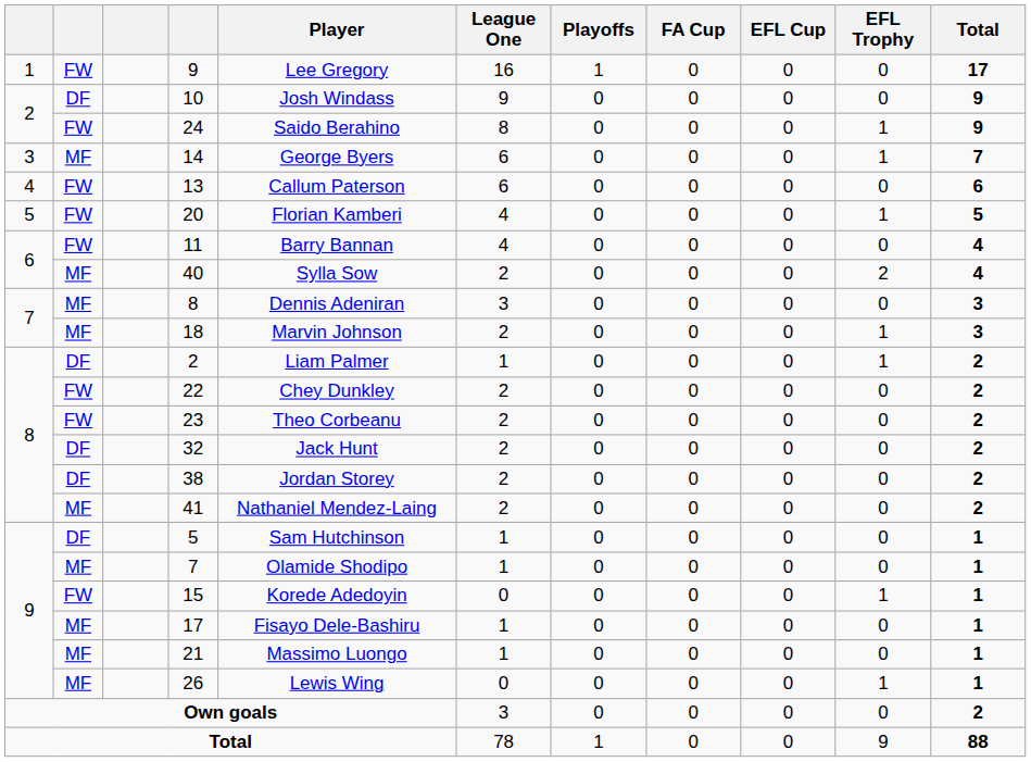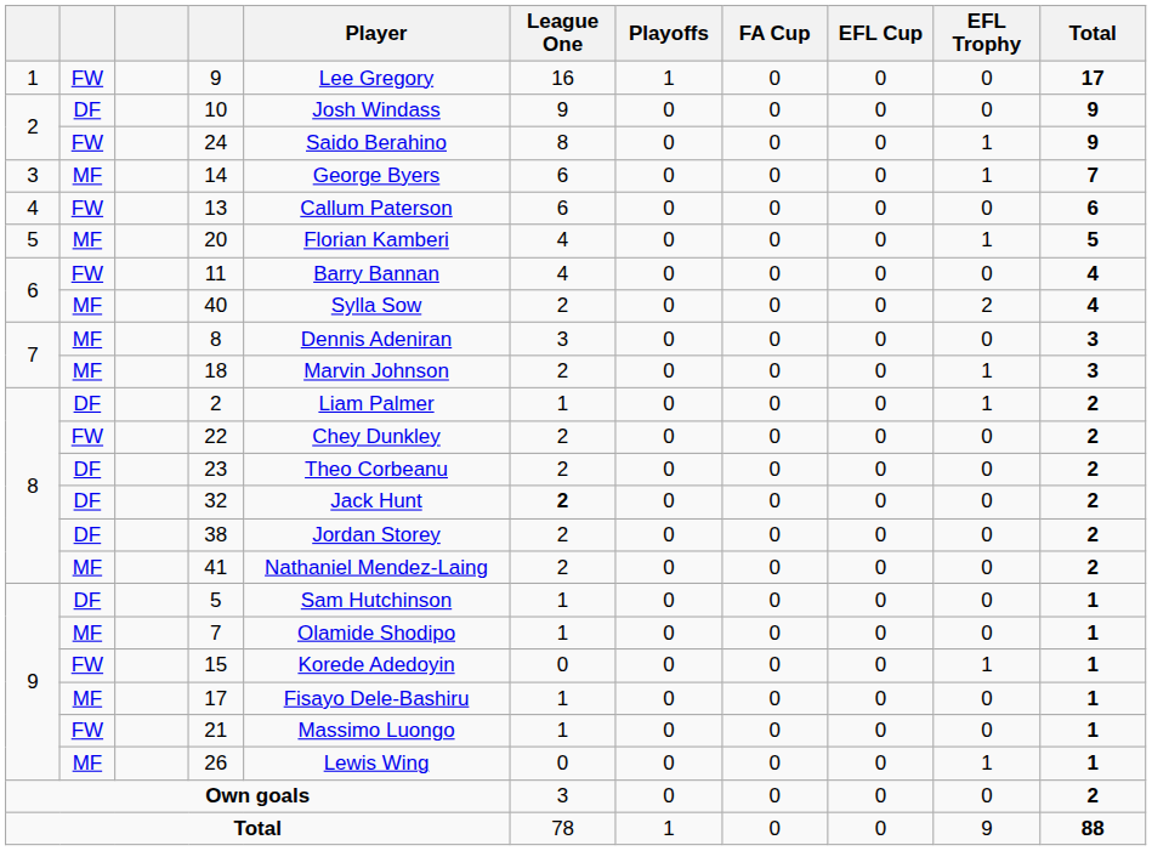20 | column 2: FW -> MF
23 | column 2: FW -> DF
32 | League One: normal -> bold
21 | column 2: MF -> FW
